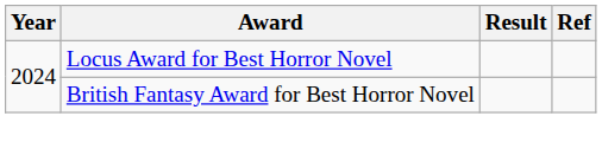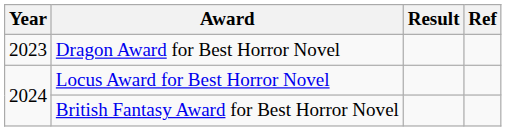+ row: 2023 | Dragon Award for Best Horror Novel
